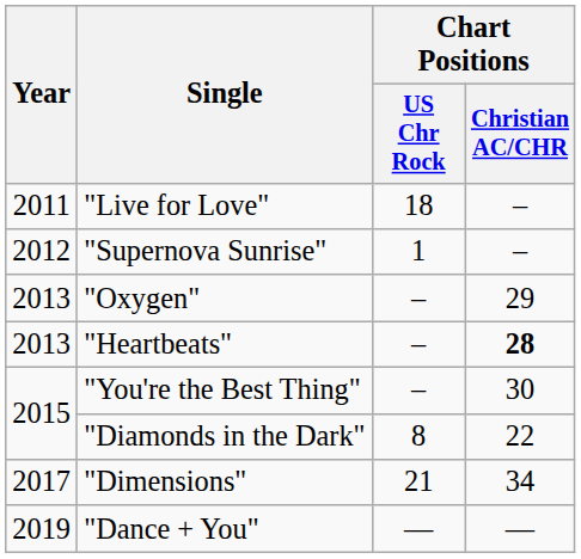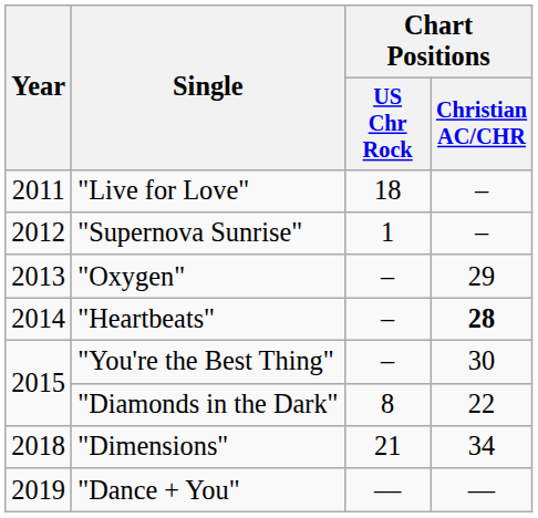"Heartbeats" | Year: 2013 -> 2014
"Dimensions" | Year: 2017 -> 2018
